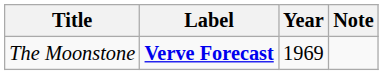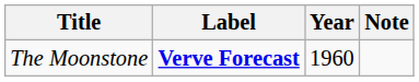The Moonstone | Year: 1969 -> 1960
